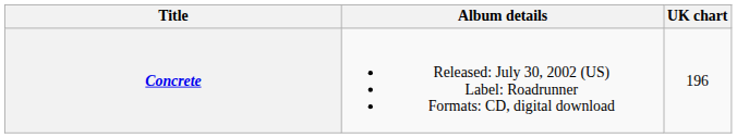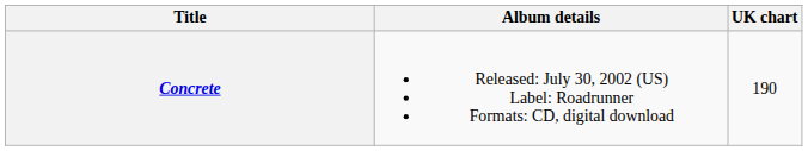Concrete | UK chart: 196 -> 190
